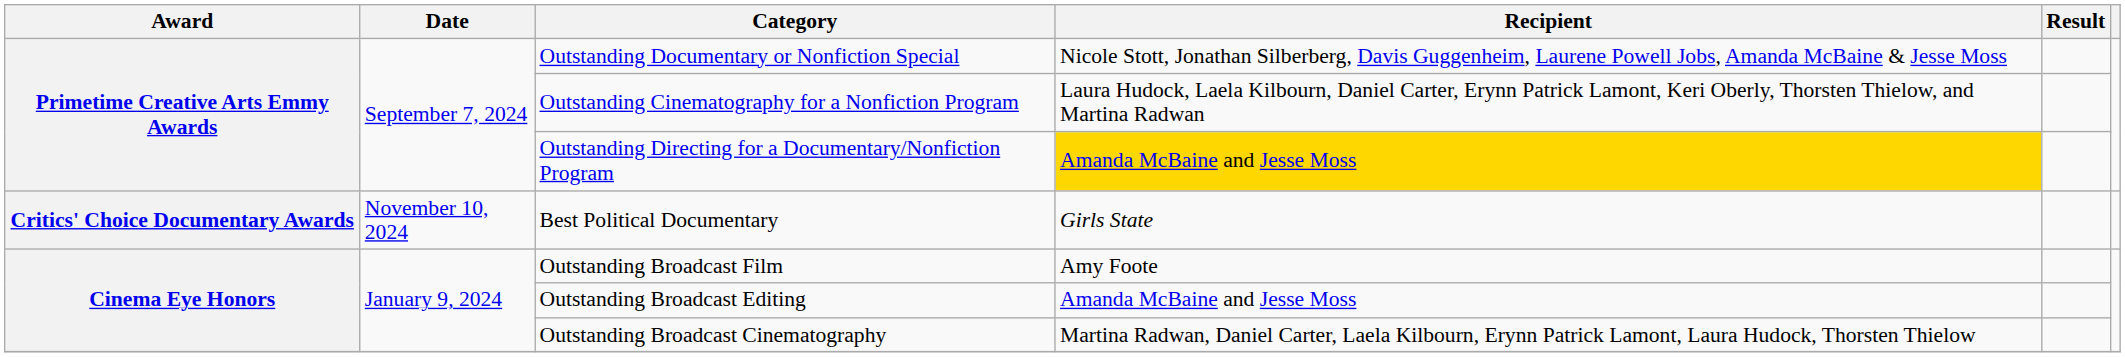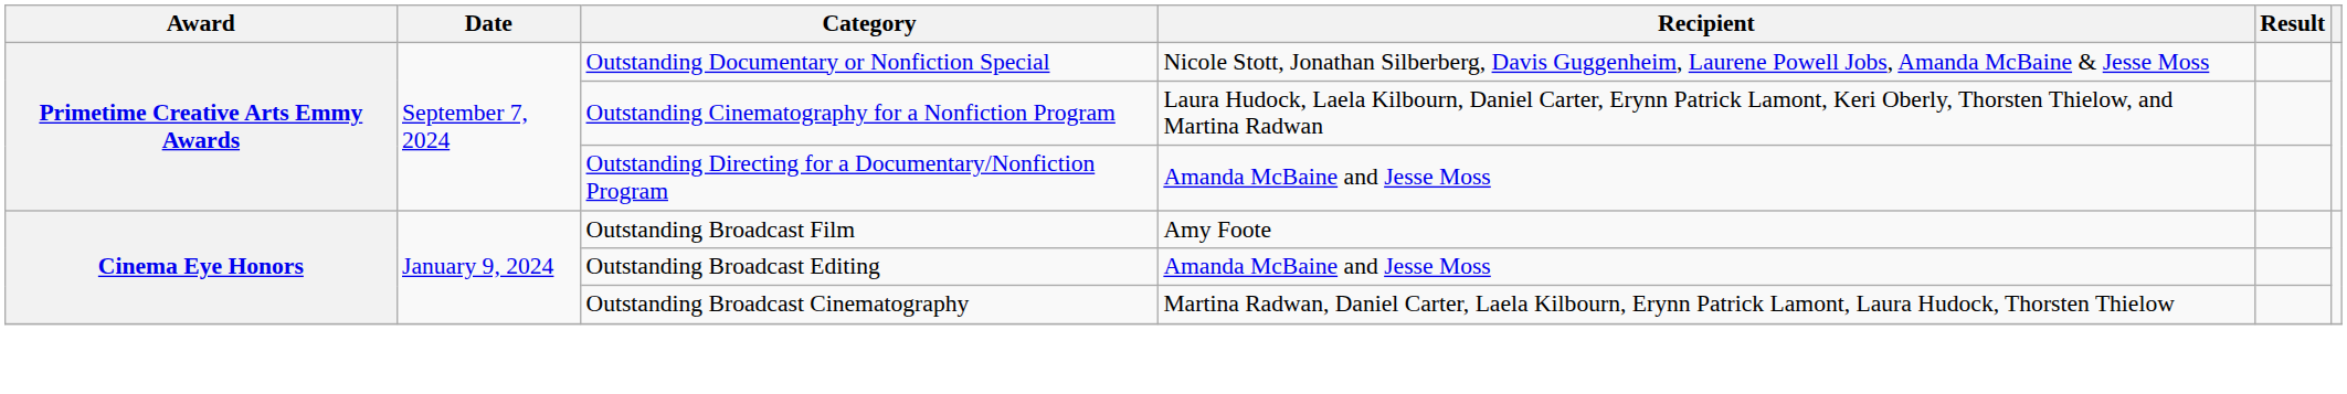Outstanding Directing for a Documentary/Nonfiction Program | Recipient: gold background -> no background
- row: Critics' Choice Documentary Awards | November 10, 2024 | Best Political Documentary | Girls State
